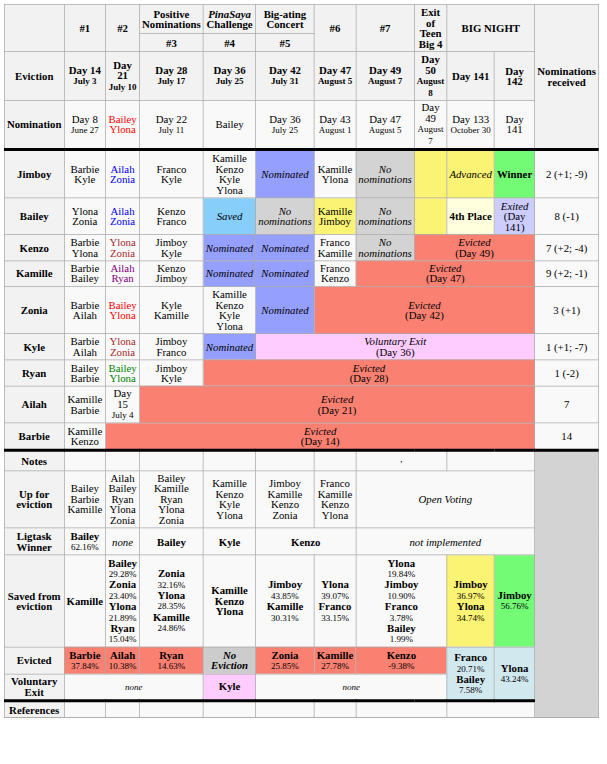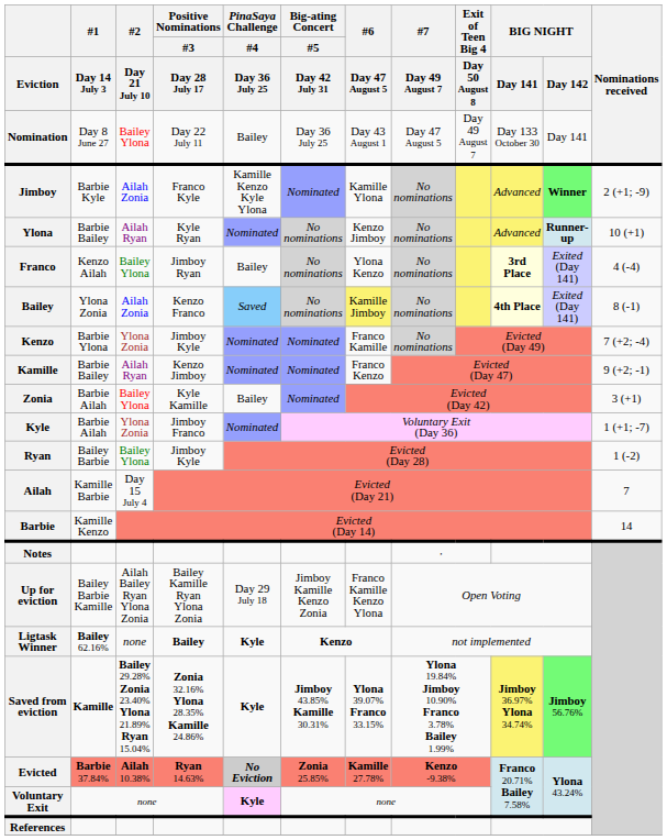+ row: Ylona | Barbie Bailey | Ailah Ryan | Kyle Ryan | Nominated | No nominations | Kenzo Jimboy | No nominations | Advanced | Runner-up | 10 (+1)
+ row: Franco | Kenzo Ailah | Bailey Ylona | Jimboy Ryan | Bailey | No nominations | Ylona Kenzo | No nominations | 3rd Place | Exited (Day 141) | 4 (-4)
Zonia | PinaSaya Challenge / #4 / Day 36 July 25: Kamille Kenzo Kyle Ylona -> Bailey
Up for eviction | PinaSaya Challenge / #4 / Day 36 July 25: Kamille Kenzo Kyle Ylona -> Day 29 July 18
Saved from eviction | PinaSaya Challenge / #4 / Day 36 July 25: Kamille Kenzo Ylona -> Kyle
